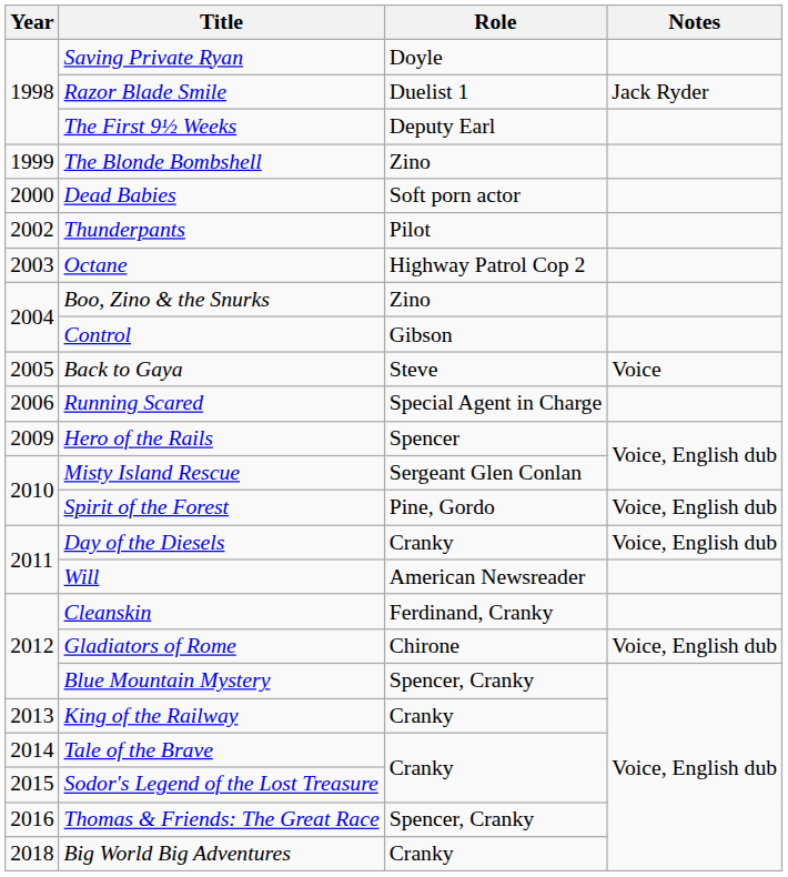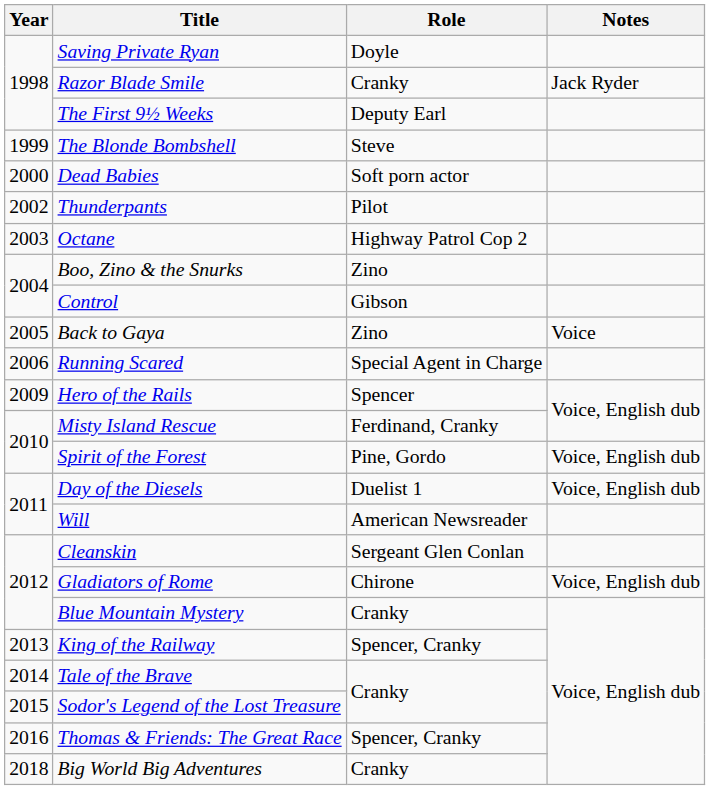Razor Blade Smile | Role: Duelist 1 -> Cranky
The Blonde Bombshell | Role: Zino -> Steve
Back to Gaya | Role: Steve -> Zino
Misty Island Rescue | Role: Sergeant Glen Conlan -> Ferdinand, Cranky
Day of the Diesels | Role: Cranky -> Duelist 1
Cleanskin | Role: Ferdinand, Cranky -> Sergeant Glen Conlan
Blue Mountain Mystery | Role: Spencer, Cranky -> Cranky
King of the Railway | Role: Cranky -> Spencer, Cranky
